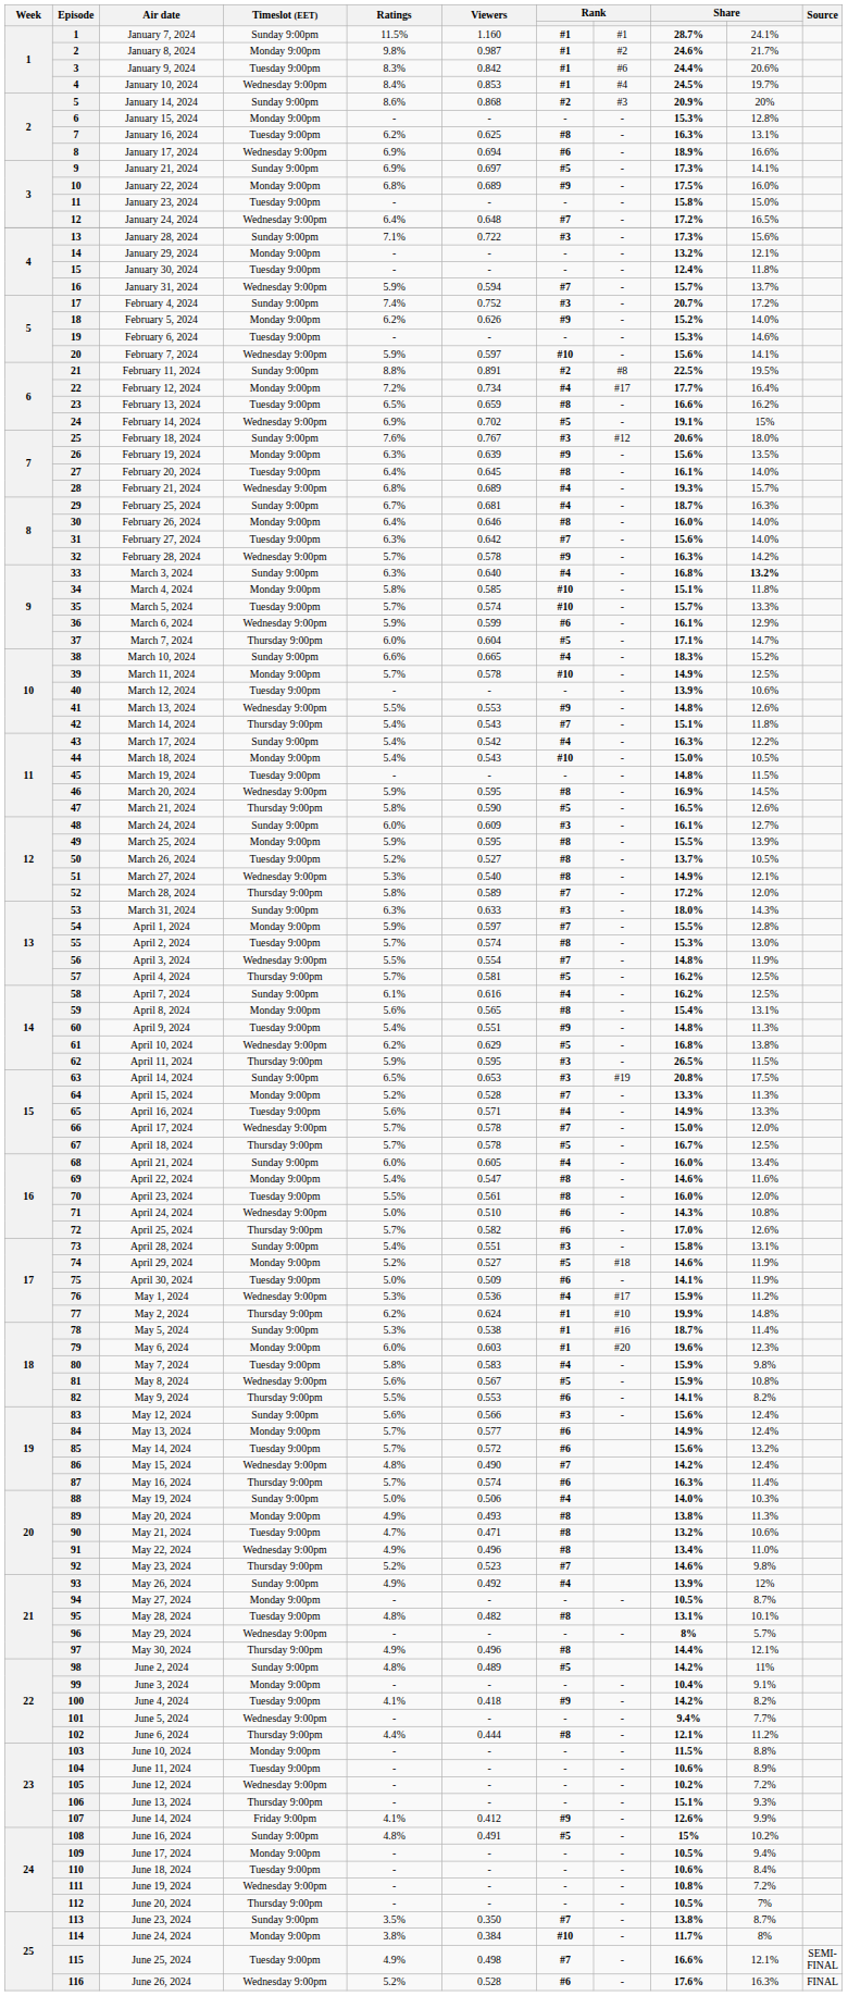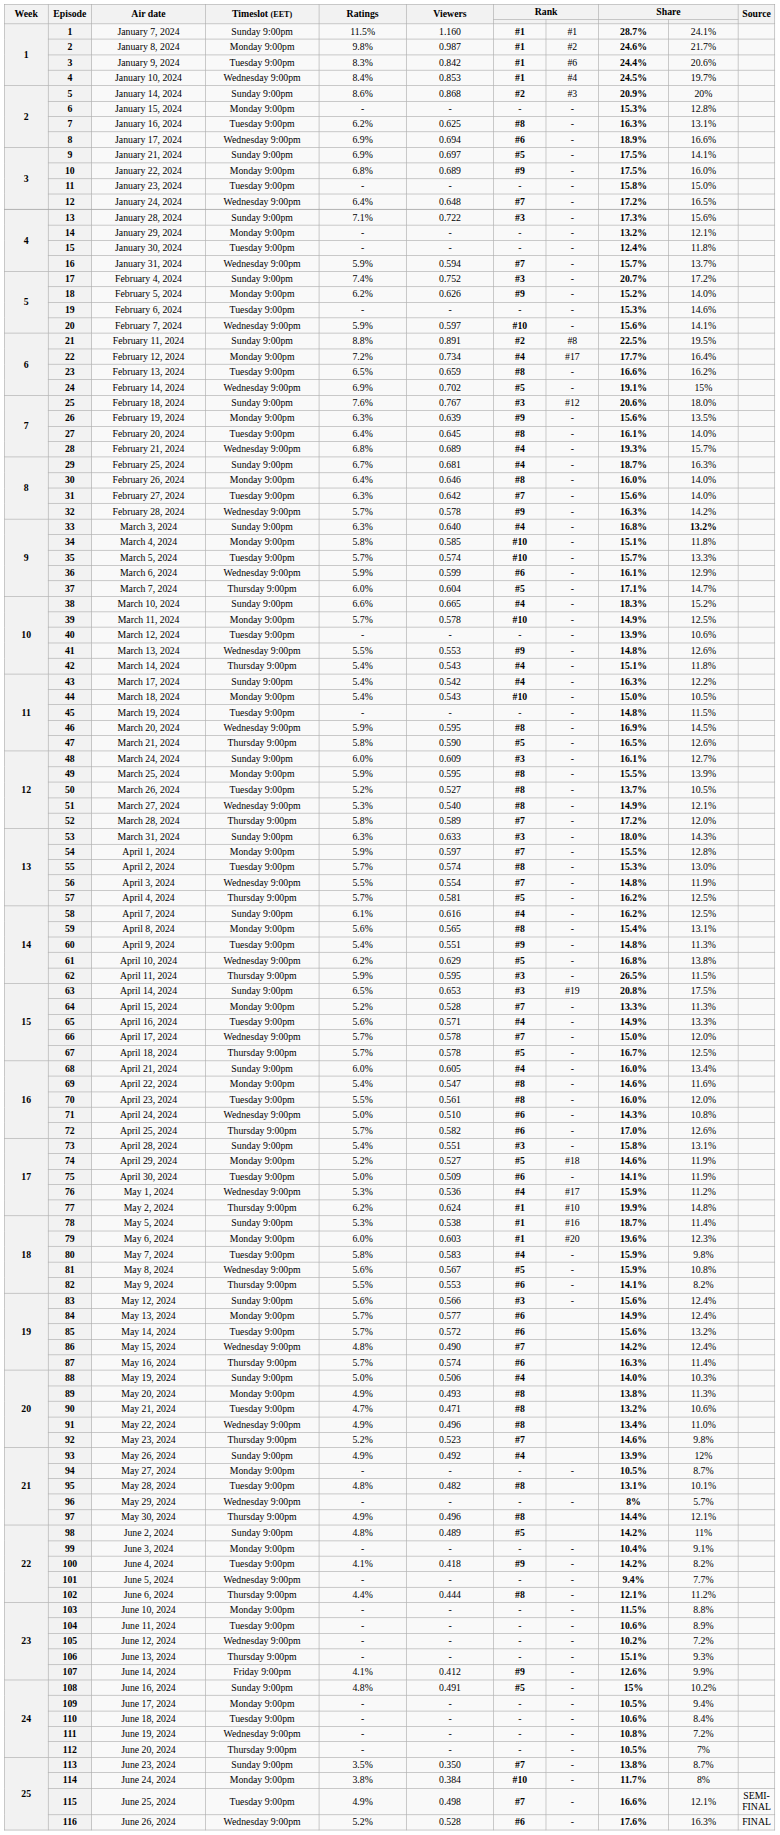January 21, 2024 | column 9: 17.3% -> 17.5%
March 14, 2024 | column 7: #7 -> #4
